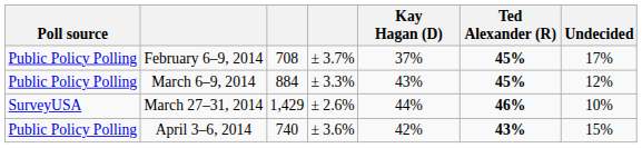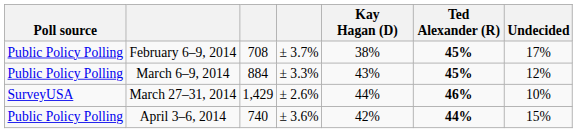February 6–9, 2014 | Kay Hagan (D): 37% -> 38%
April 3–6, 2014 | Ted Alexander (R): 43% -> 44%
